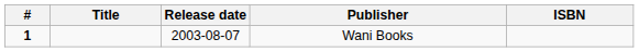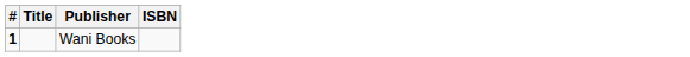- column: Release date | 2003-08-07
